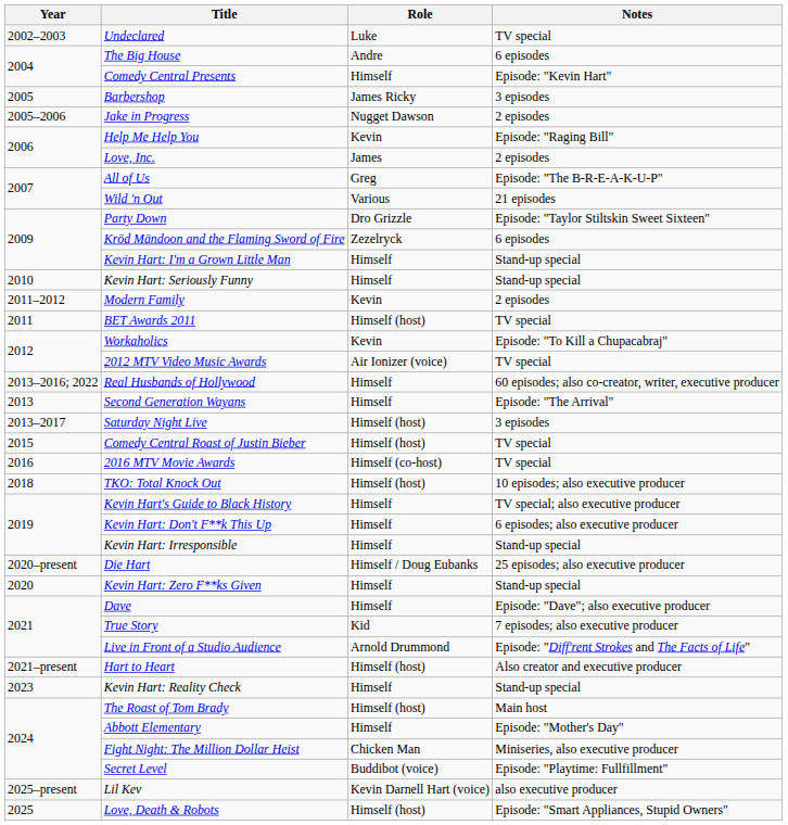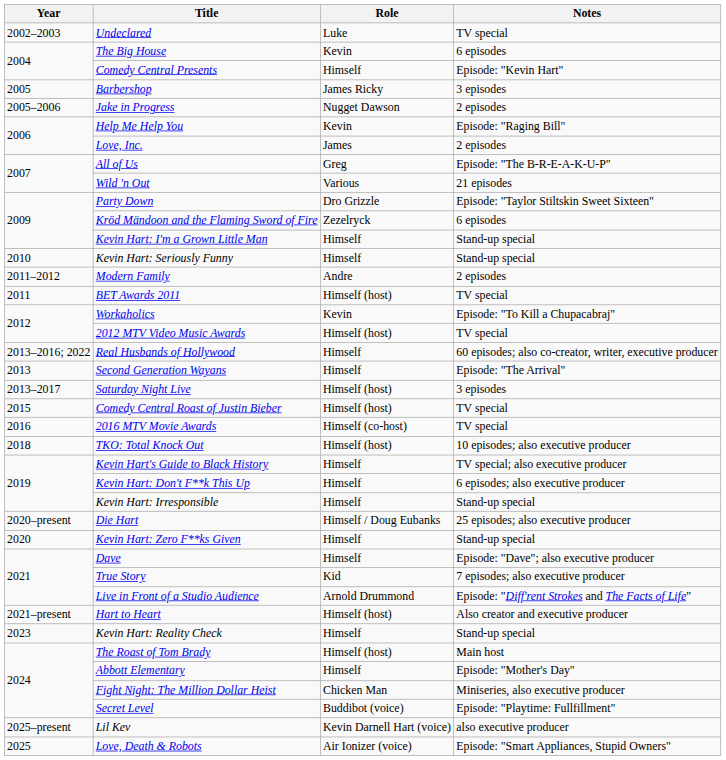The Big House | Role: Andre -> Kevin
Modern Family | Role: Kevin -> Andre
2012 MTV Video Music Awards | Role: Air Ionizer (voice) -> Himself (host)
Love, Death & Robots | Role: Himself (host) -> Air Ionizer (voice)
